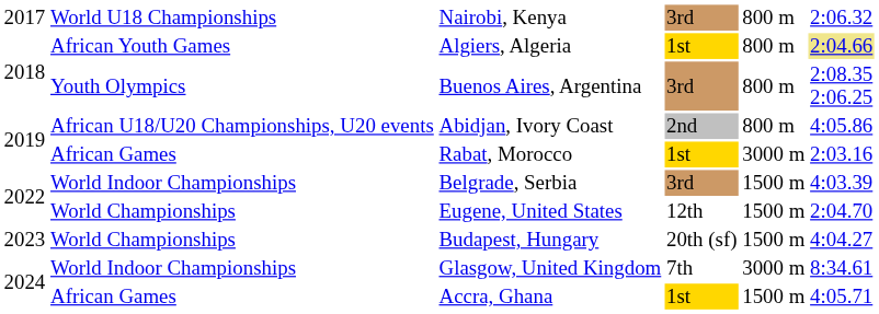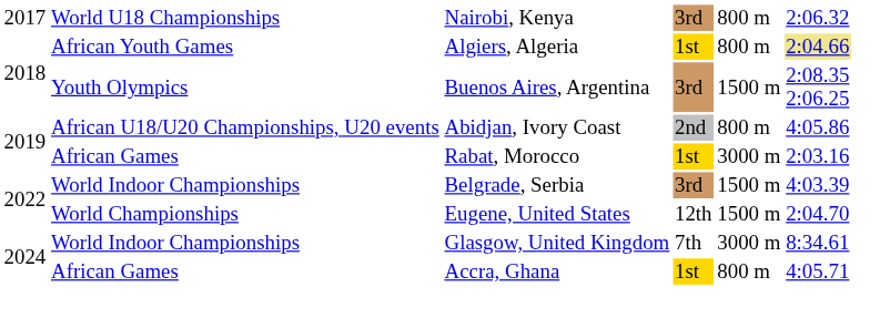Buenos Aires, Argentina | column 5: 800 m -> 1500 m
- row: 2023 | World Championships | Budapest, Hungary | 20th (sf) | 1500 m | 4:04.27
Accra, Ghana | column 5: 1500 m -> 800 m
